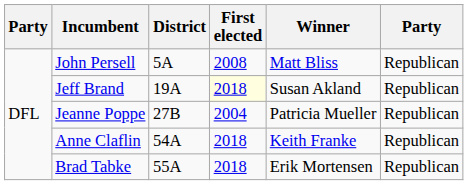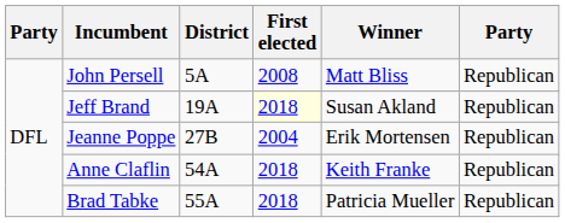Jeanne Poppe | Winner: Patricia Mueller -> Erik Mortensen
Brad Tabke | Winner: Erik Mortensen -> Patricia Mueller
